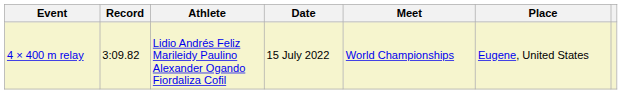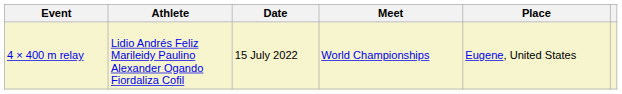- column: Record | 3:09.82
